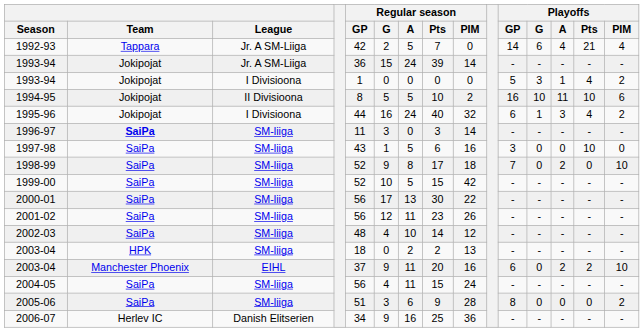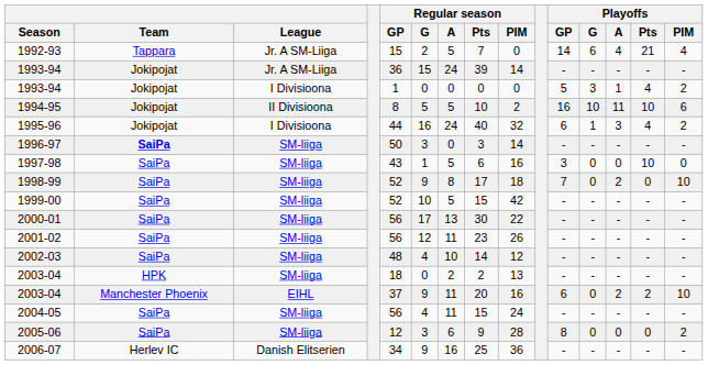1992-93 | Regular season / GP: 42 -> 15
1996-97 | Regular season / GP: 11 -> 50
2005-06 | Regular season / GP: 51 -> 12
